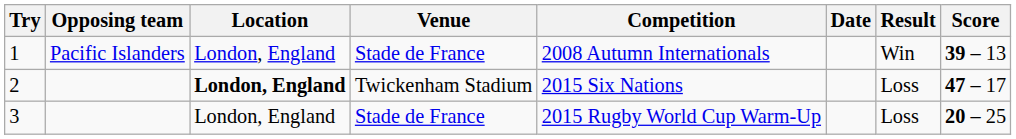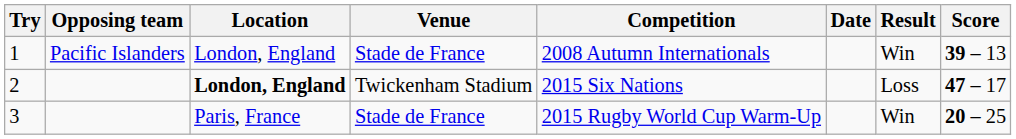3 | Location: London, England -> Paris, France
3 | Result: Loss -> Win
